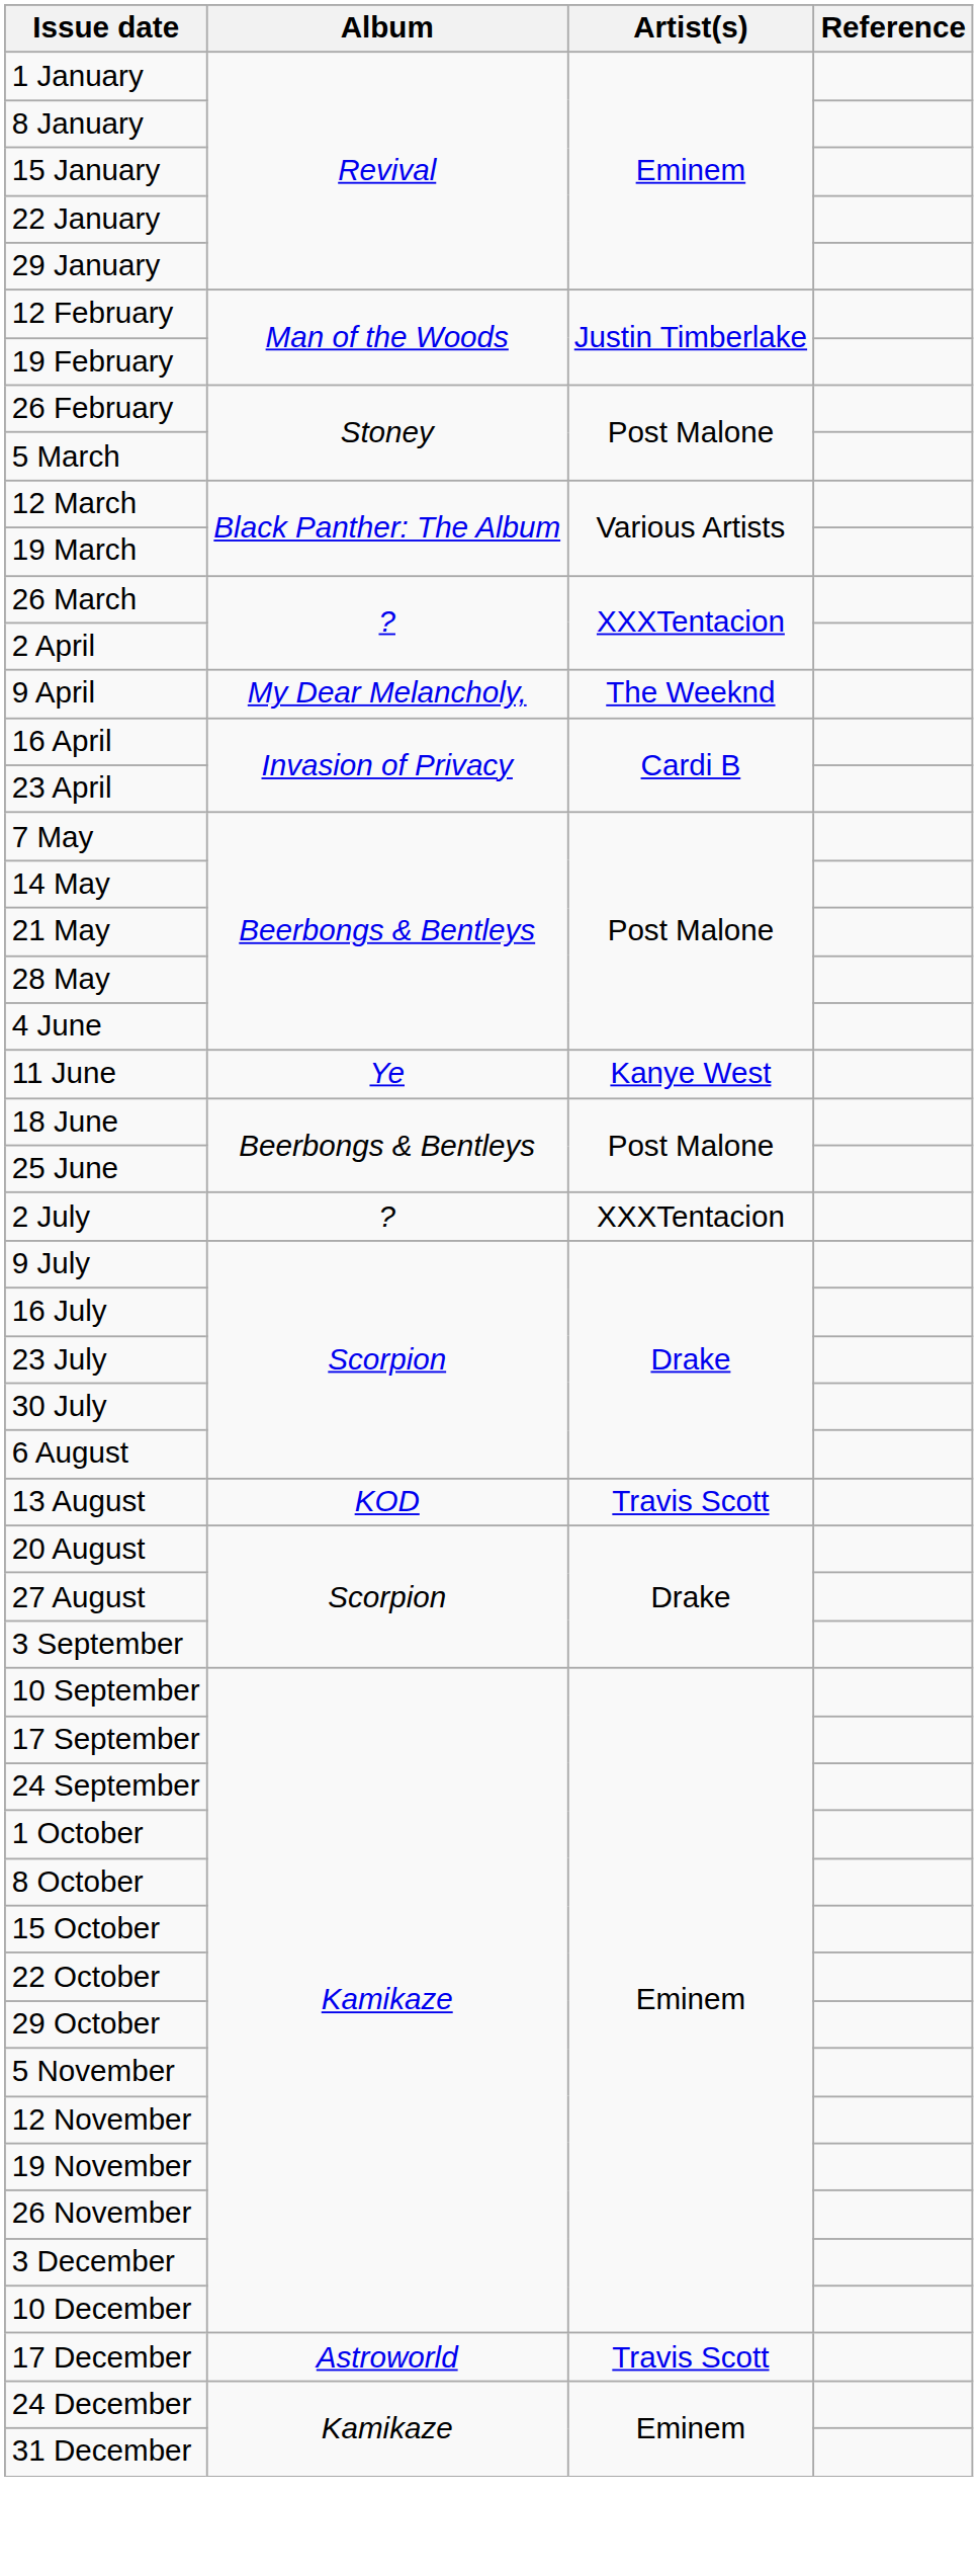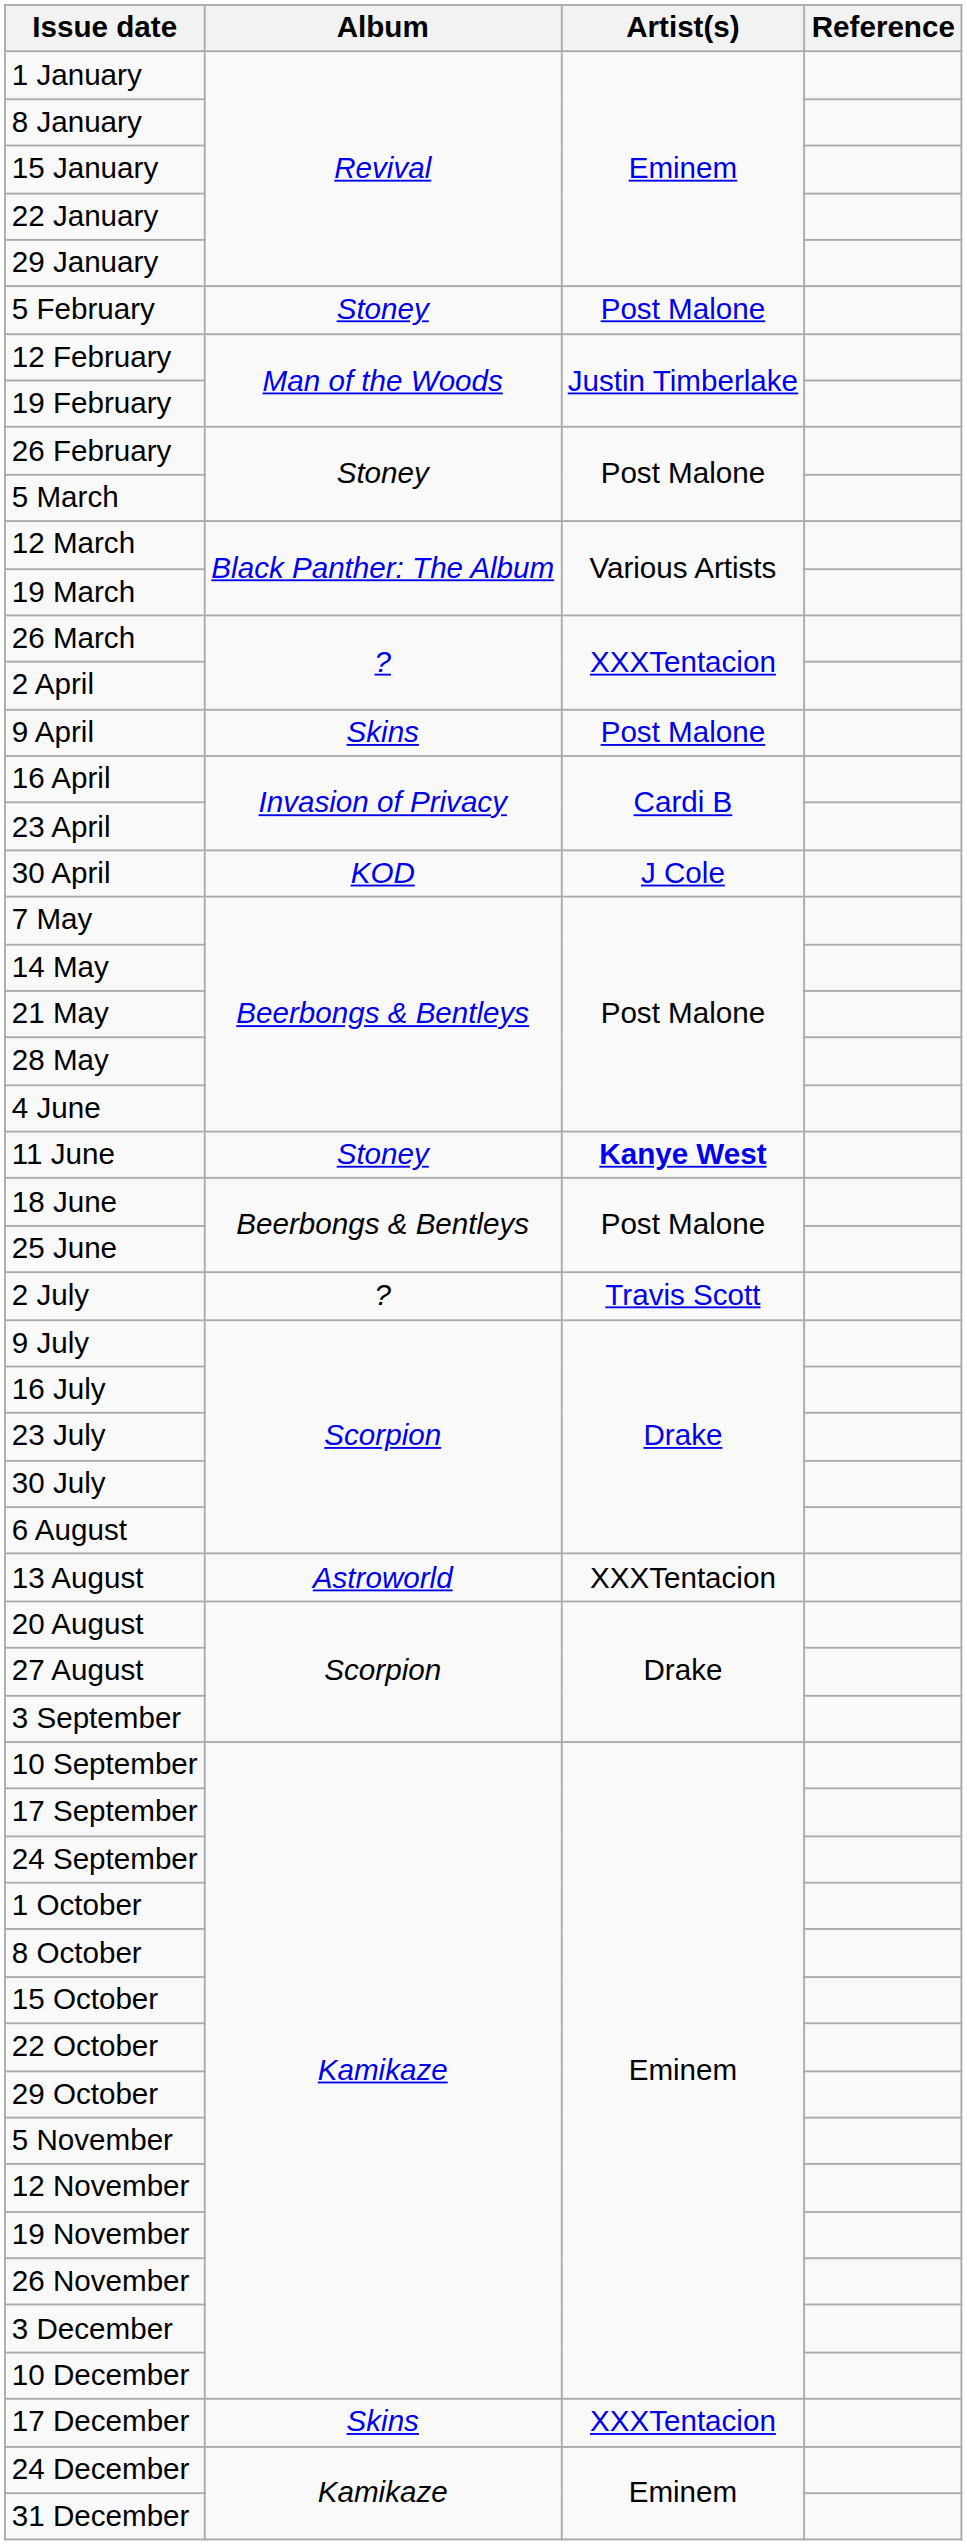+ row: 5 February | Stoney | Post Malone
9 April | Album: My Dear Melancholy, -> Skins
9 April | Artist(s): The Weeknd -> Post Malone
+ row: 30 April | KOD | J Cole
11 June | Album: Ye -> Stoney
11 June | Artist(s): normal -> bold
2 July | Artist(s): XXXTentacion -> Travis Scott
13 August | Album: KOD -> Astroworld
13 August | Artist(s): Travis Scott -> XXXTentacion
17 December | Album: Astroworld -> Skins
17 December | Artist(s): Travis Scott -> XXXTentacion
